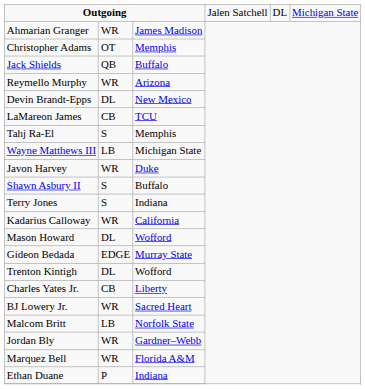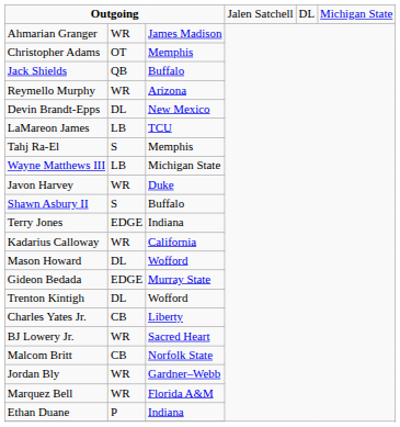LaMareon James | column 2: CB -> LB
Terry Jones | column 2: S -> EDGE
Malcom Britt | column 2: LB -> CB
